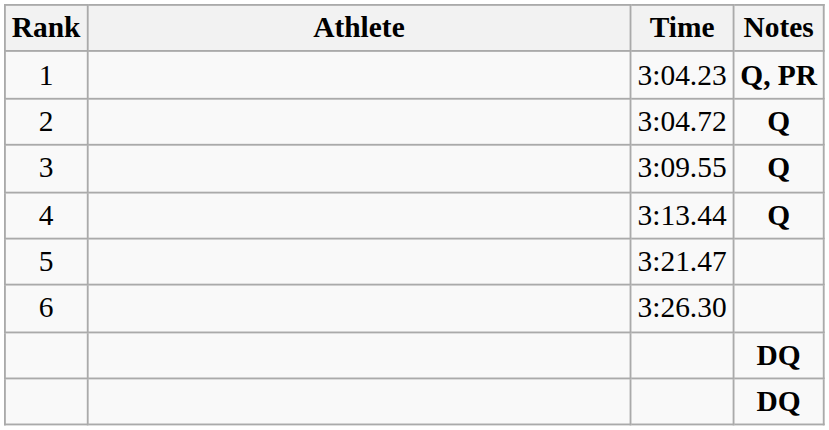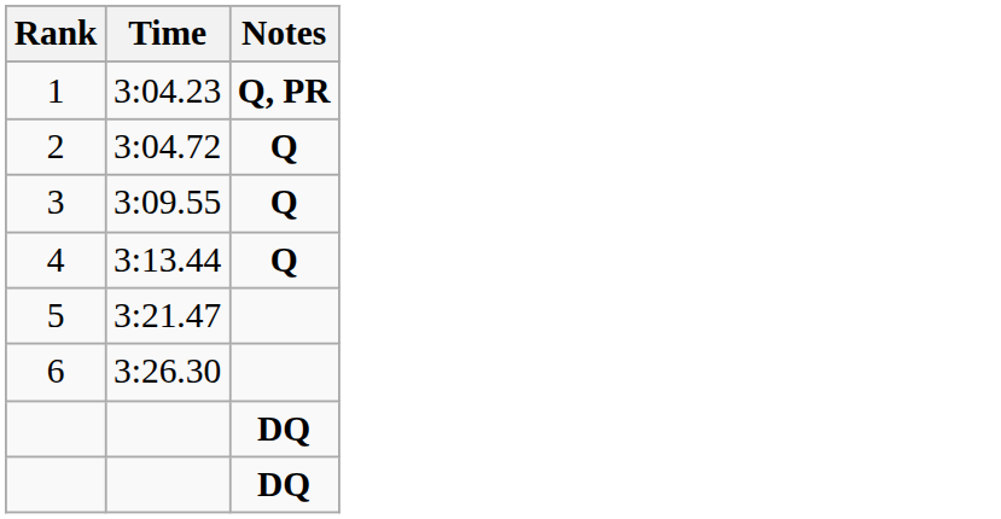- column: Athlete
